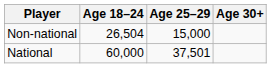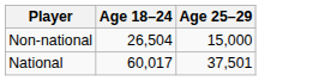- column: Age 30+
National | Age 18–24: 60,000 -> 60,017
